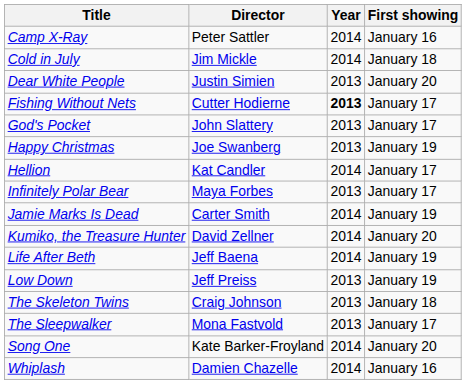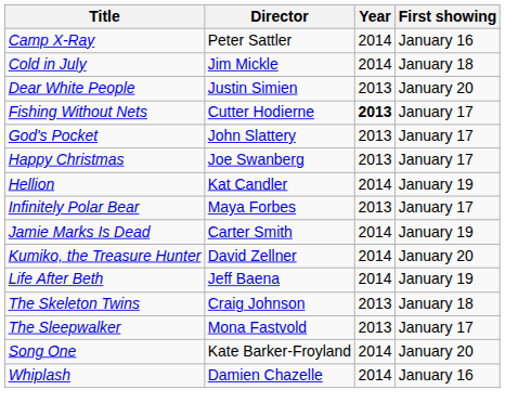Happy Christmas | First showing: January 19 -> January 17
Hellion | First showing: January 17 -> January 19
- row: Low Down | Jeff Preiss | 2013 | January 19
